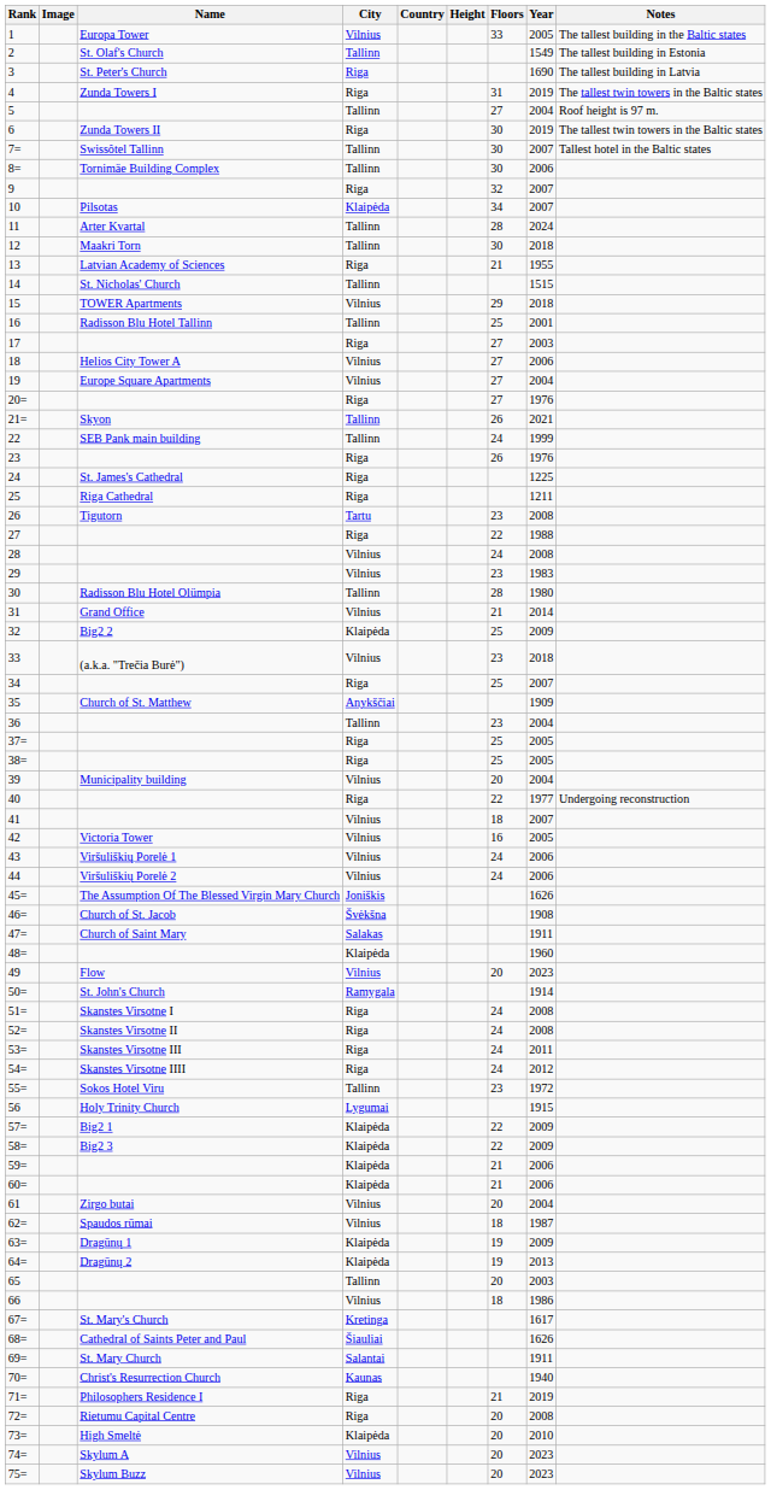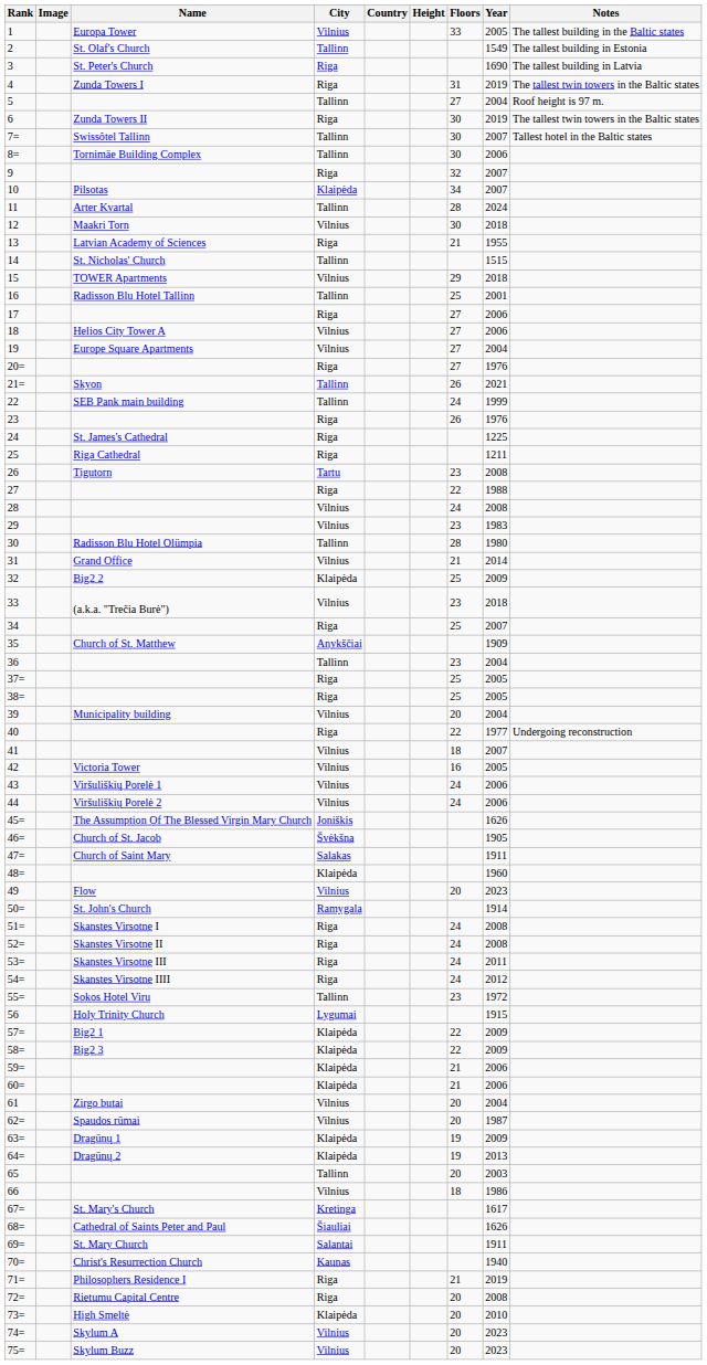12 | City: Tallinn -> Vilnius
17 | Year: 2003 -> 2006
46= | Year: 1908 -> 1905
62= | Floors: 18 -> 20
